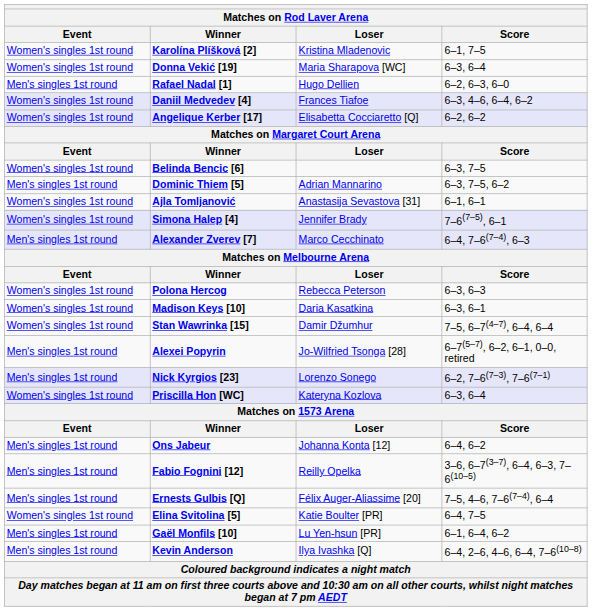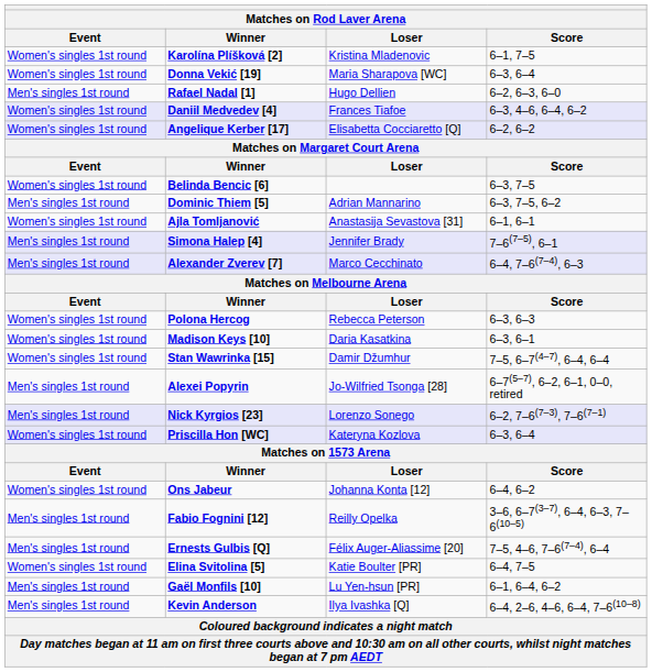Simona Halep [4] | Event: Women's singles 1st round -> Men's singles 1st round
Ons Jabeur | Event: Men's singles 1st round -> Women's singles 1st round
